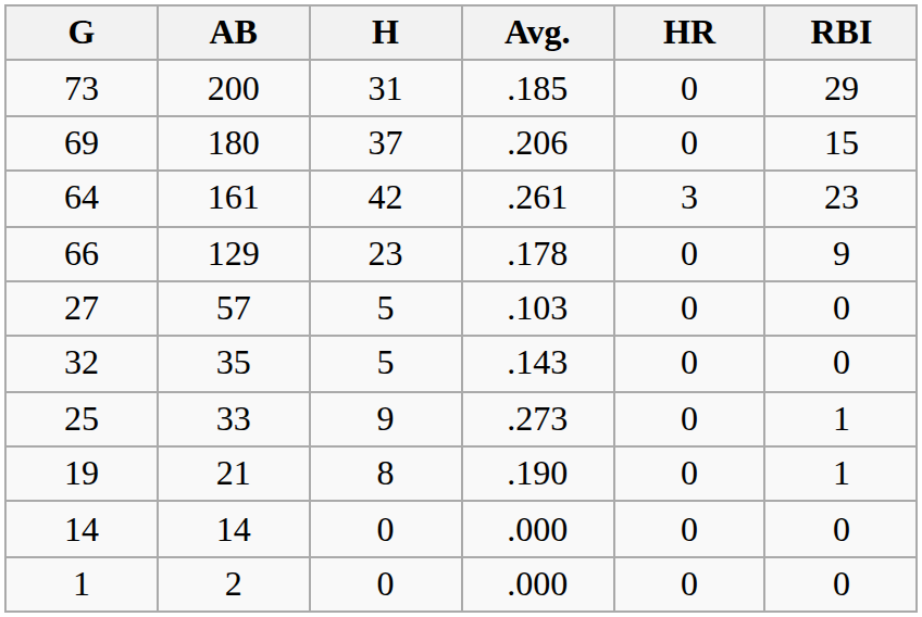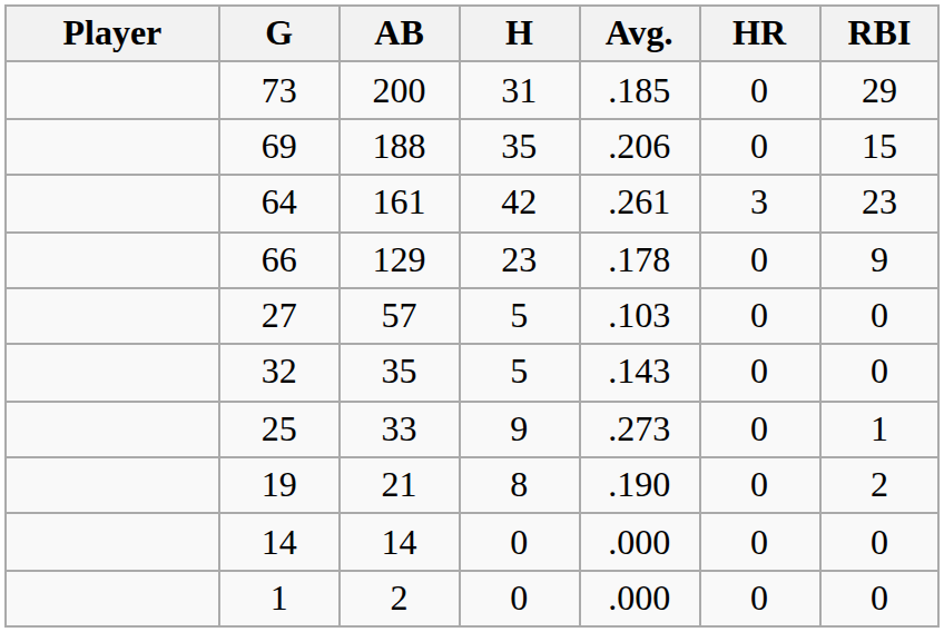+ column: Player
69 | AB: 180 -> 188
69 | H: 37 -> 35
19 | RBI: 1 -> 2
